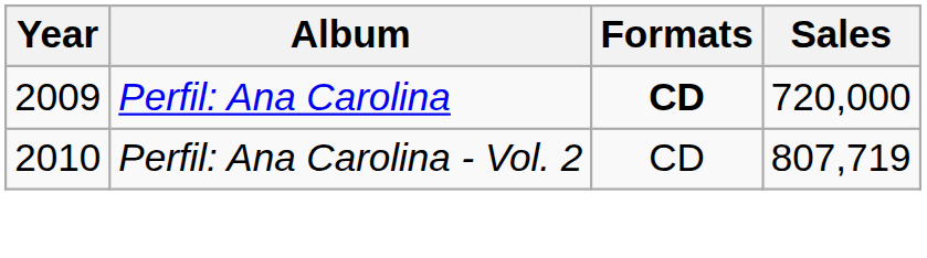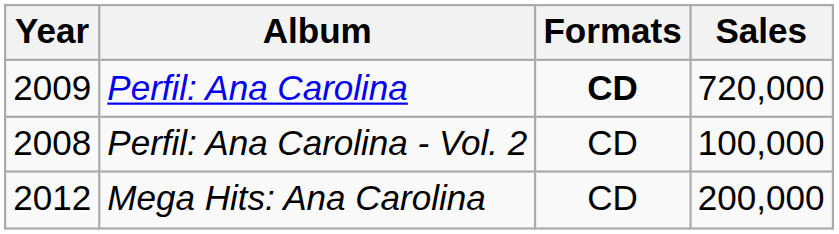Perfil: Ana Carolina - Vol. 2 | Year: 2010 -> 2008
Perfil: Ana Carolina - Vol. 2 | Sales: 807,719 -> 100,000
+ row: 2012 | Mega Hits: Ana Carolina | CD | 200,000
